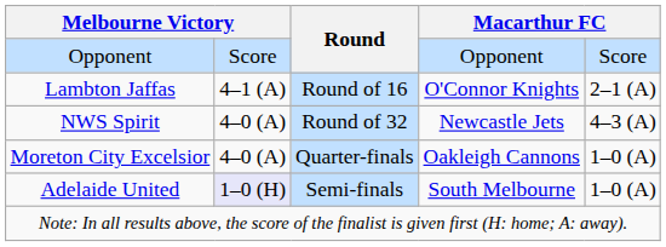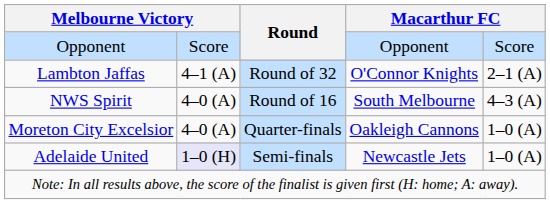Lambton Jaffas | Round: Round of 16 -> Round of 32
NWS Spirit | Round: Round of 32 -> Round of 16
NWS Spirit | column 4: Newcastle Jets -> South Melbourne
Adelaide United | column 4: South Melbourne -> Newcastle Jets
